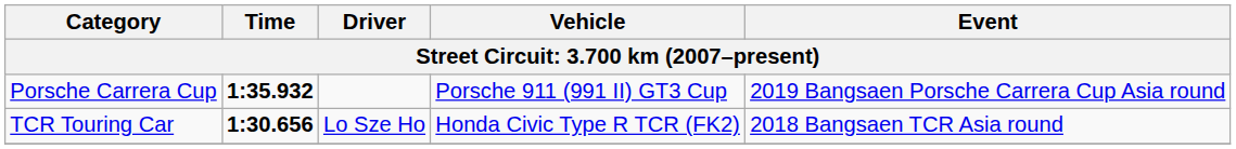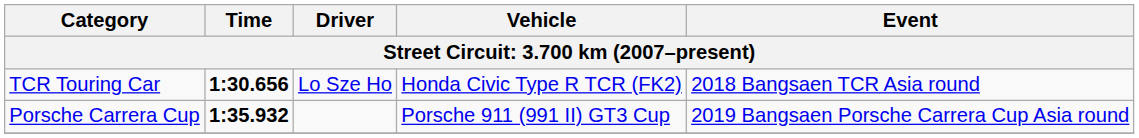rows swapped: TCR Touring Car <-> Porsche Carrera Cup
